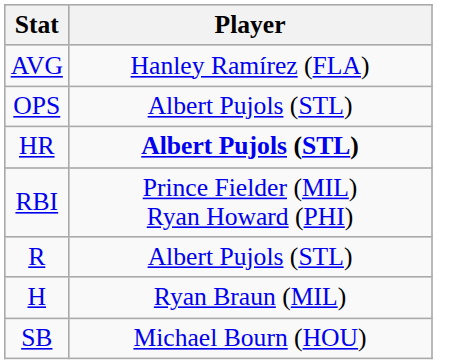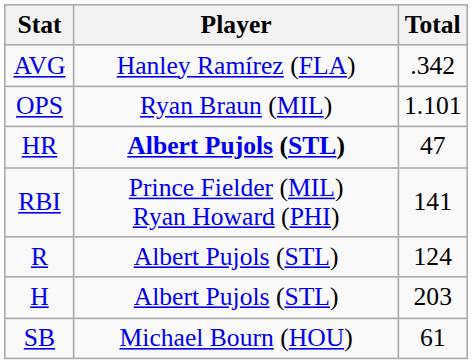+ column: Total | .342 | 1.101 | 47 | 141 | 124 | 203 | 61
OPS | Player: Albert Pujols (STL) -> Ryan Braun (MIL)
H | Player: Ryan Braun (MIL) -> Albert Pujols (STL)
